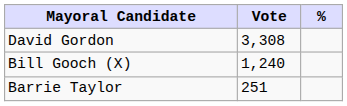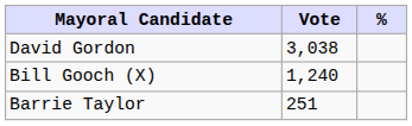David Gordon | Vote: 3,308 -> 3,038
